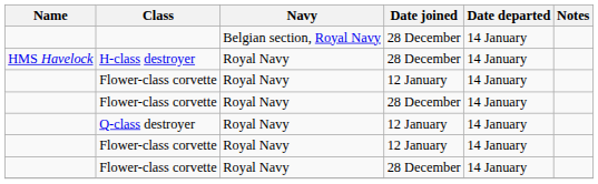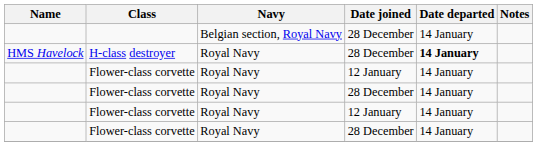H-class destroyer | Date departed: normal -> bold
- row: Q-class destroyer | Royal Navy | 12 January | 14 January
